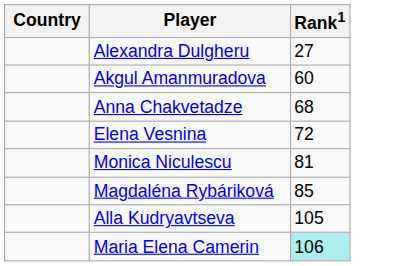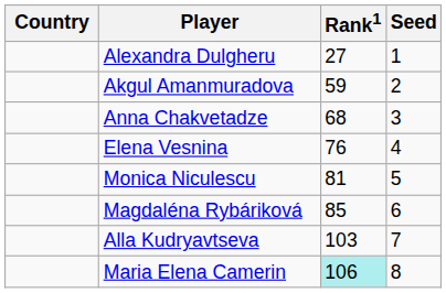+ column: Seed | 1 | 2 | 3 | 4 | 5 | 6 | 7 | 8
Akgul Amanmuradova | Rank1: 60 -> 59
Elena Vesnina | Rank1: 72 -> 76
Alla Kudryavtseva | Rank1: 105 -> 103
